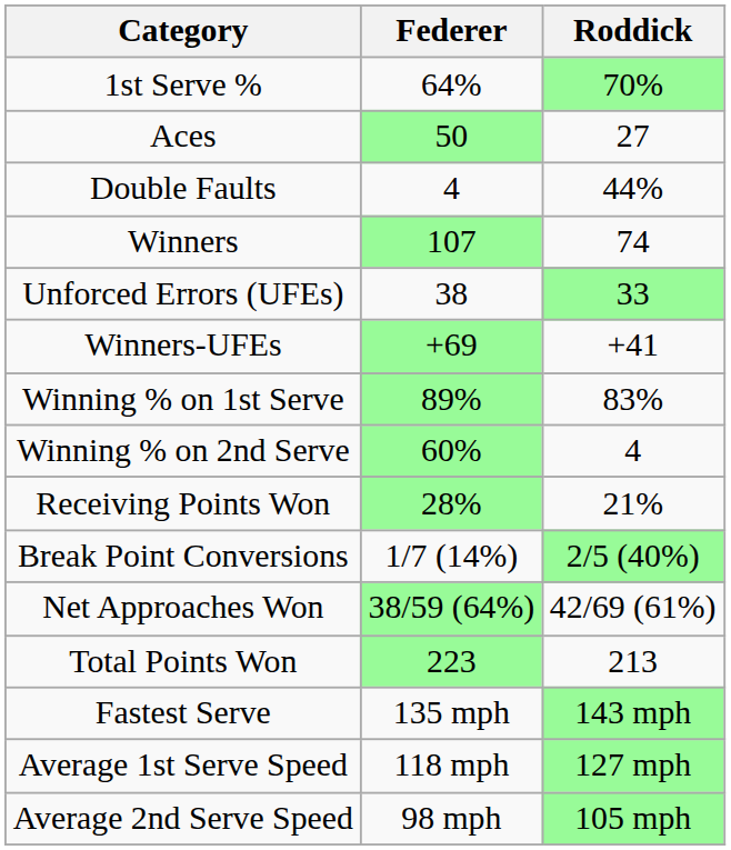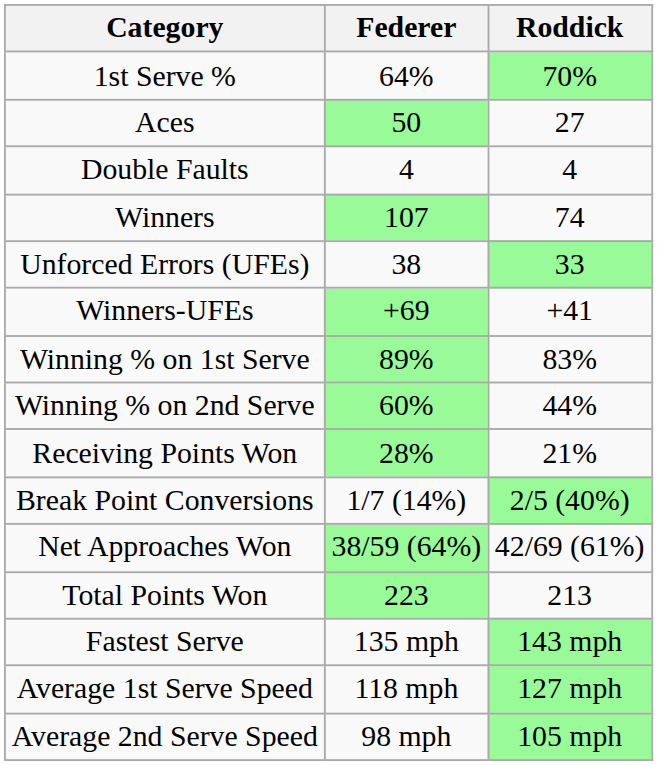Double Faults | Roddick: 44% -> 4
Winning % on 2nd Serve | Roddick: 4 -> 44%
